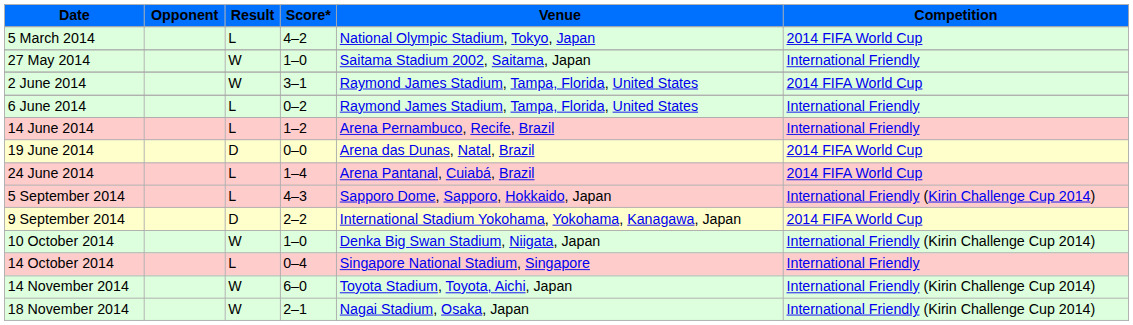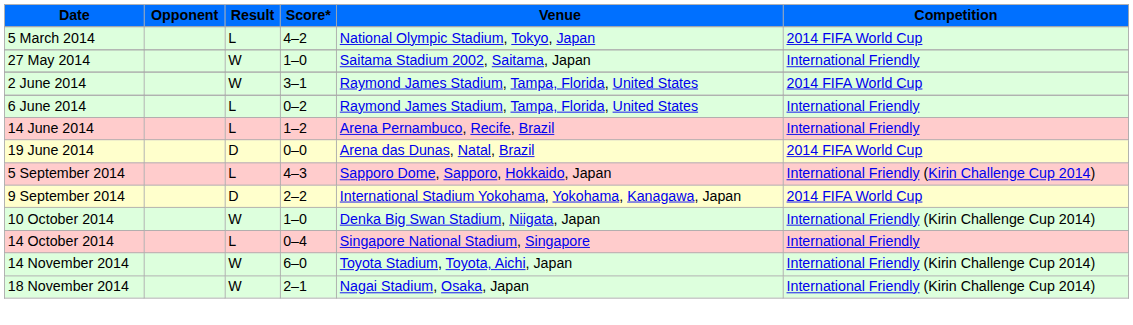- row: 24 June 2014 | L | 1–4 | Arena Pantanal, Cuiabá, Brazil | 2014 FIFA World Cup
